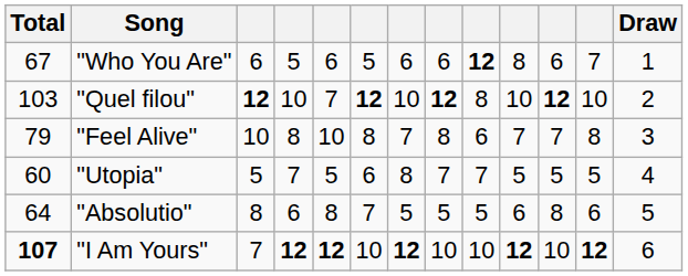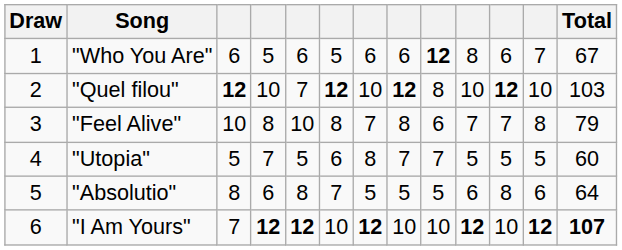columns swapped: Draw <-> Total
